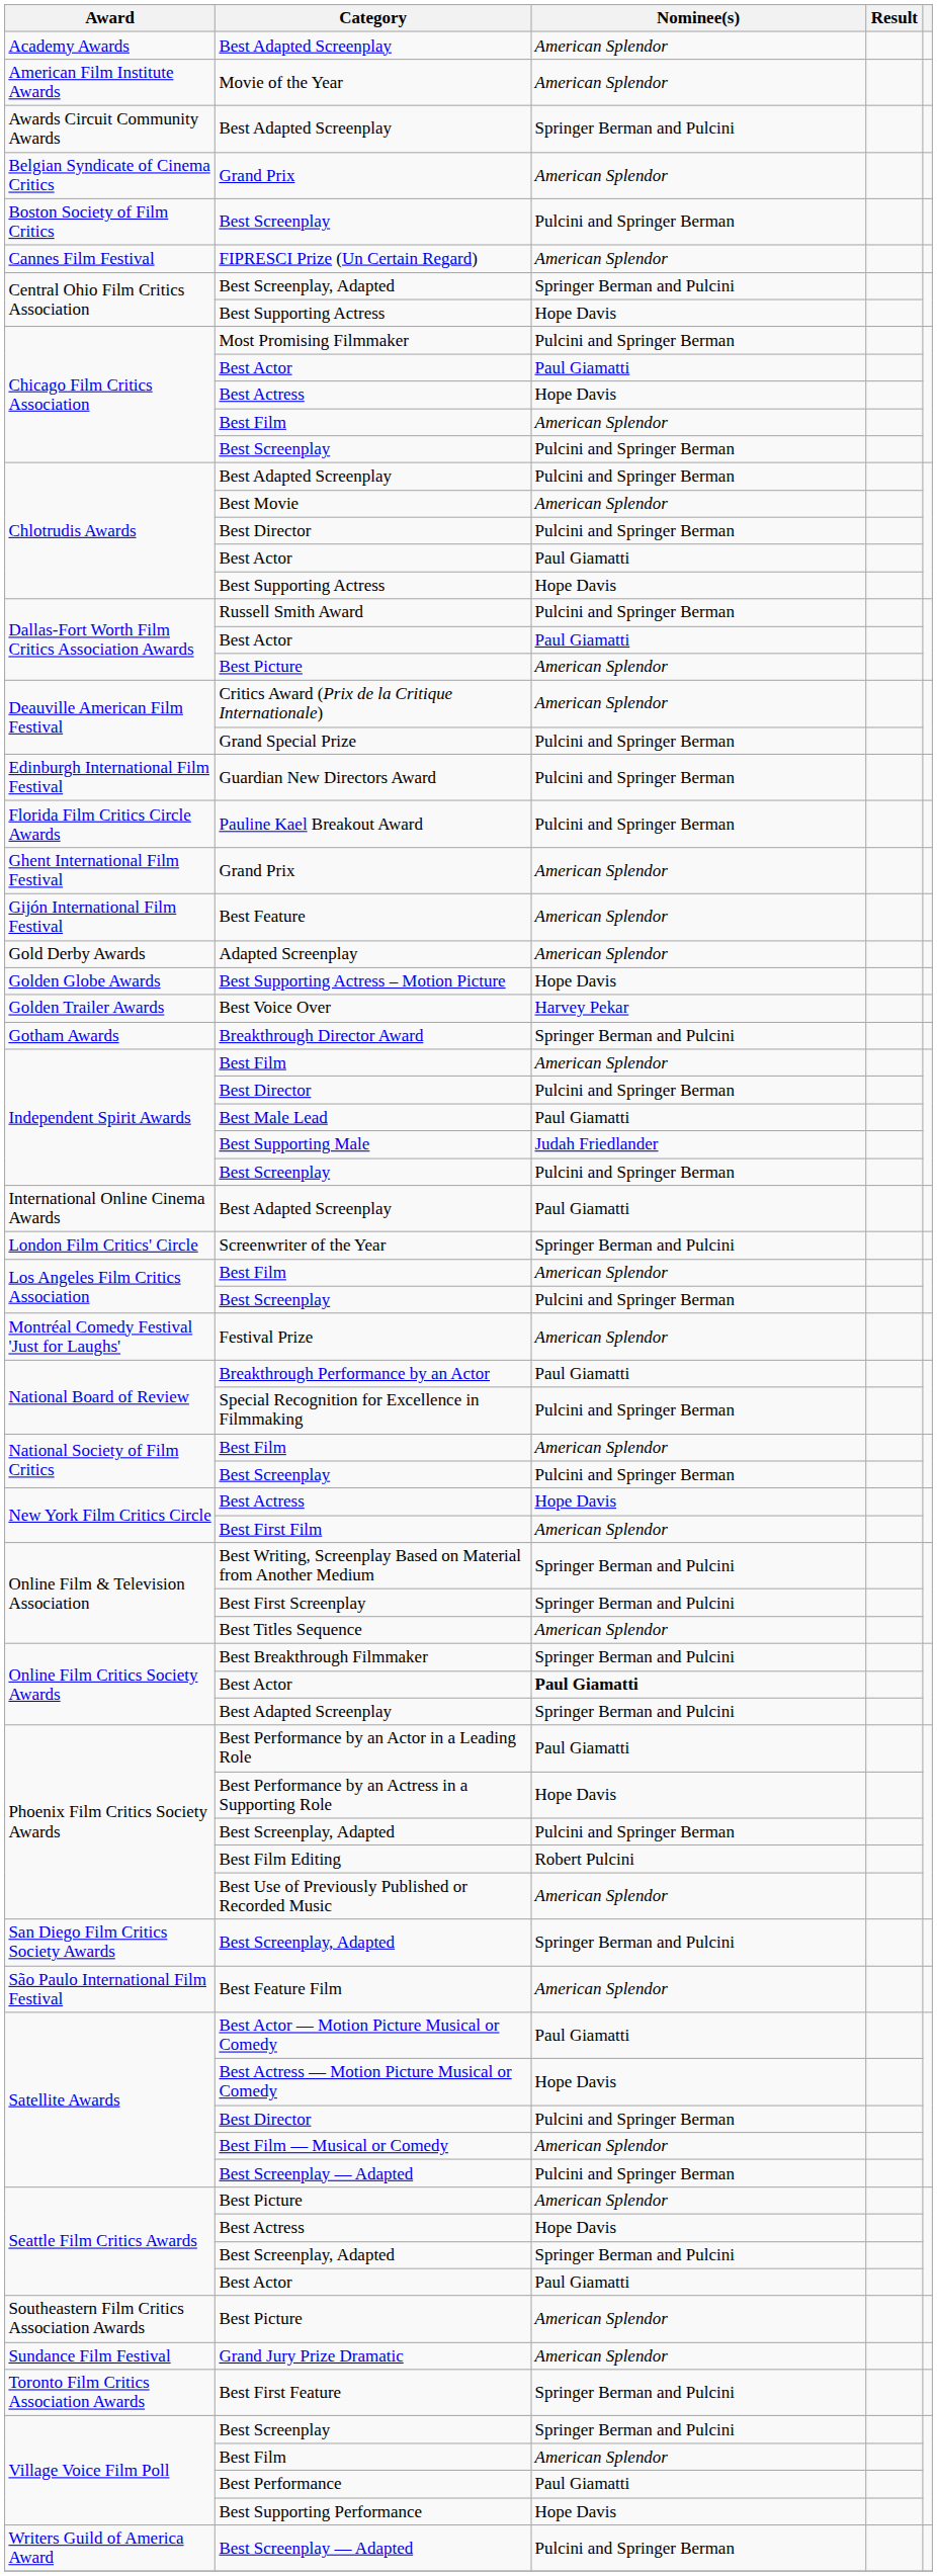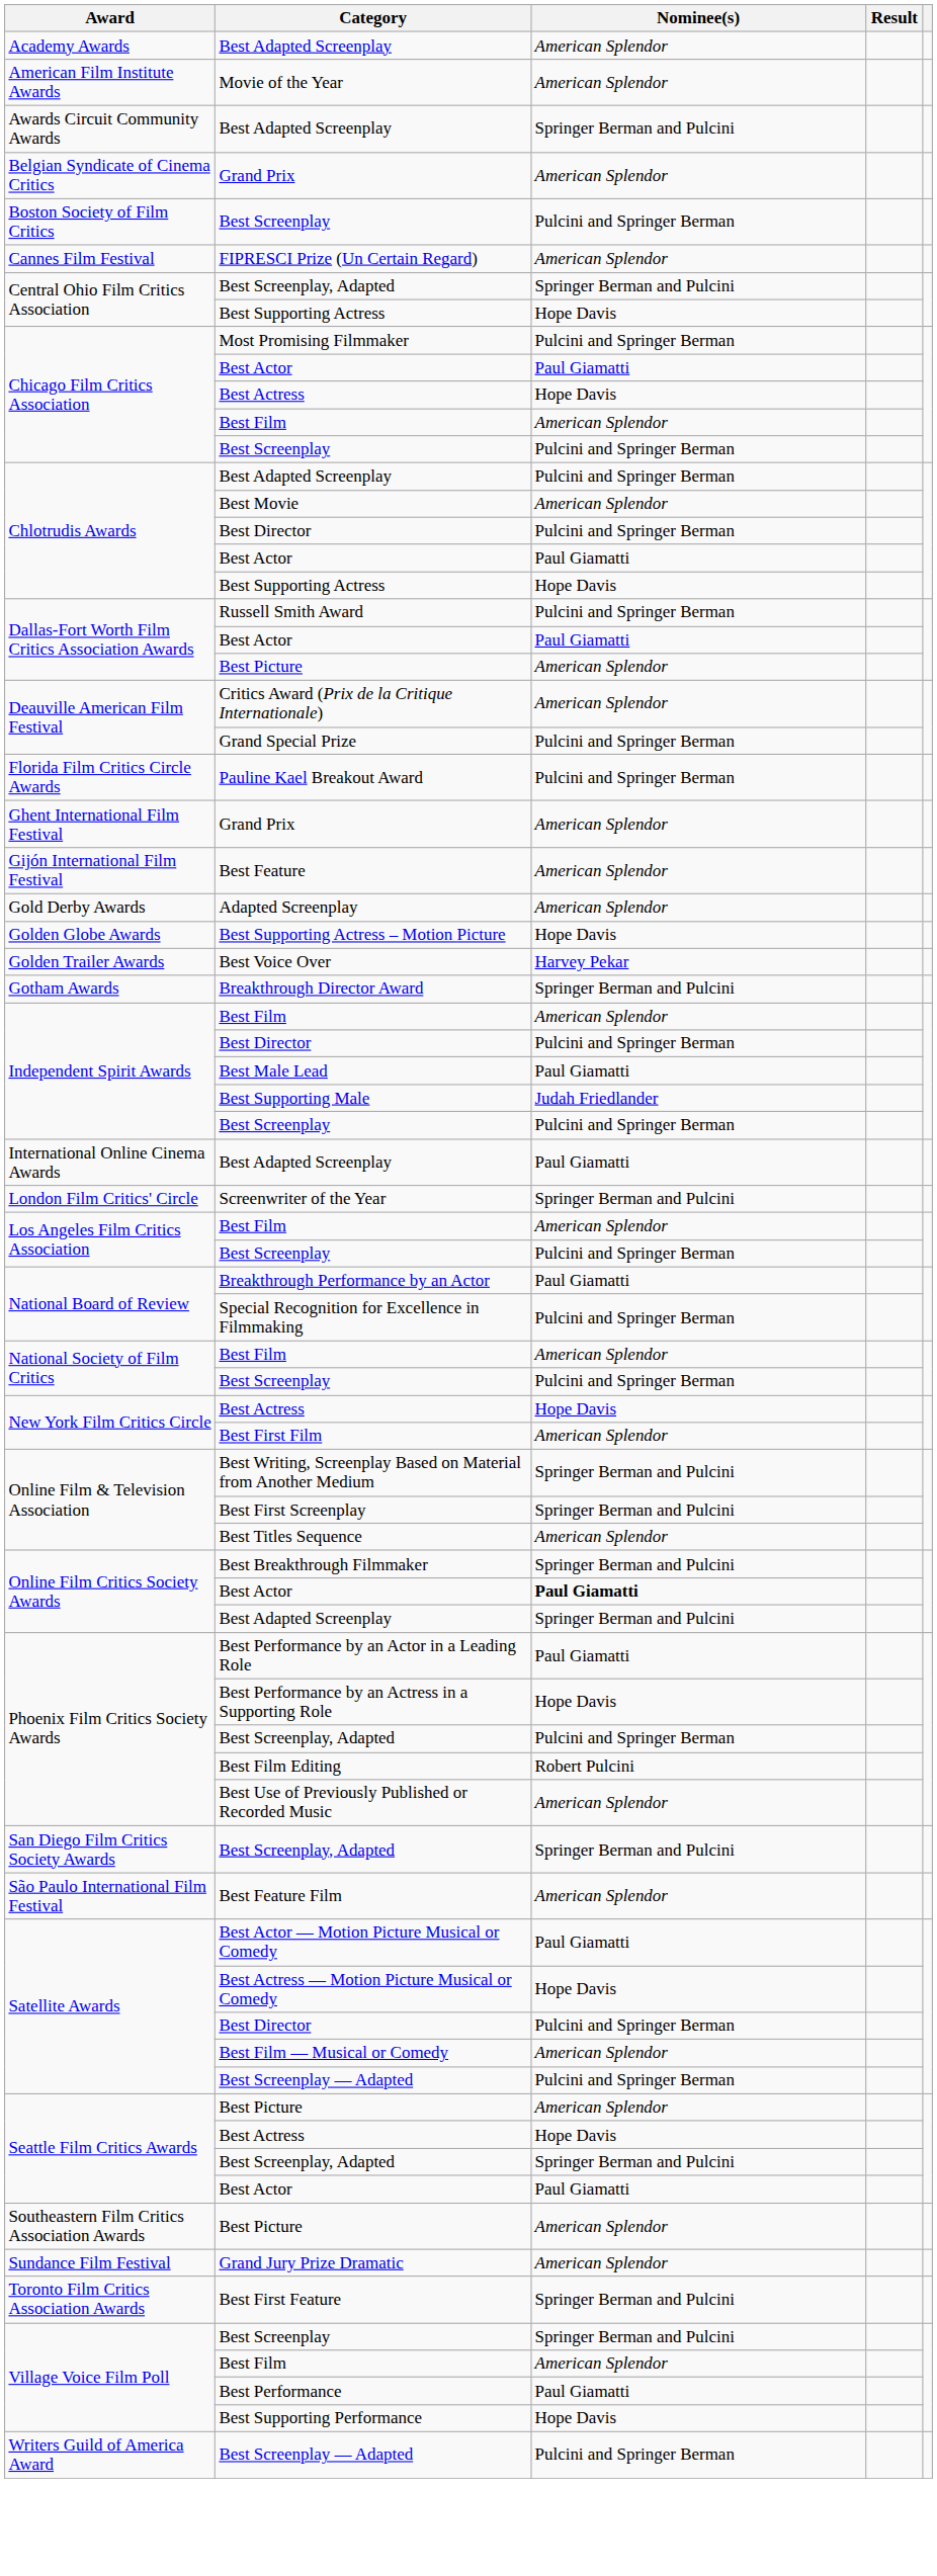- row: Edinburgh International Film Festival | Guardian New Directors Award | Pulcini and Springer Berman
- row: Montréal Comedy Festival 'Just for Laughs' | Festival Prize | American Splendor
